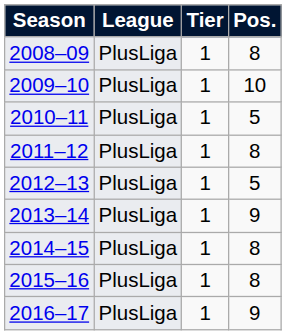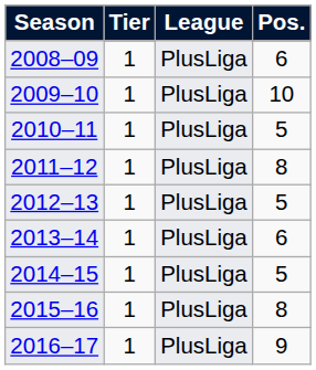columns swapped: Tier <-> League
2008–09 | Pos.: 8 -> 6
2013–14 | Pos.: 9 -> 6
2014–15 | Pos.: 8 -> 5
